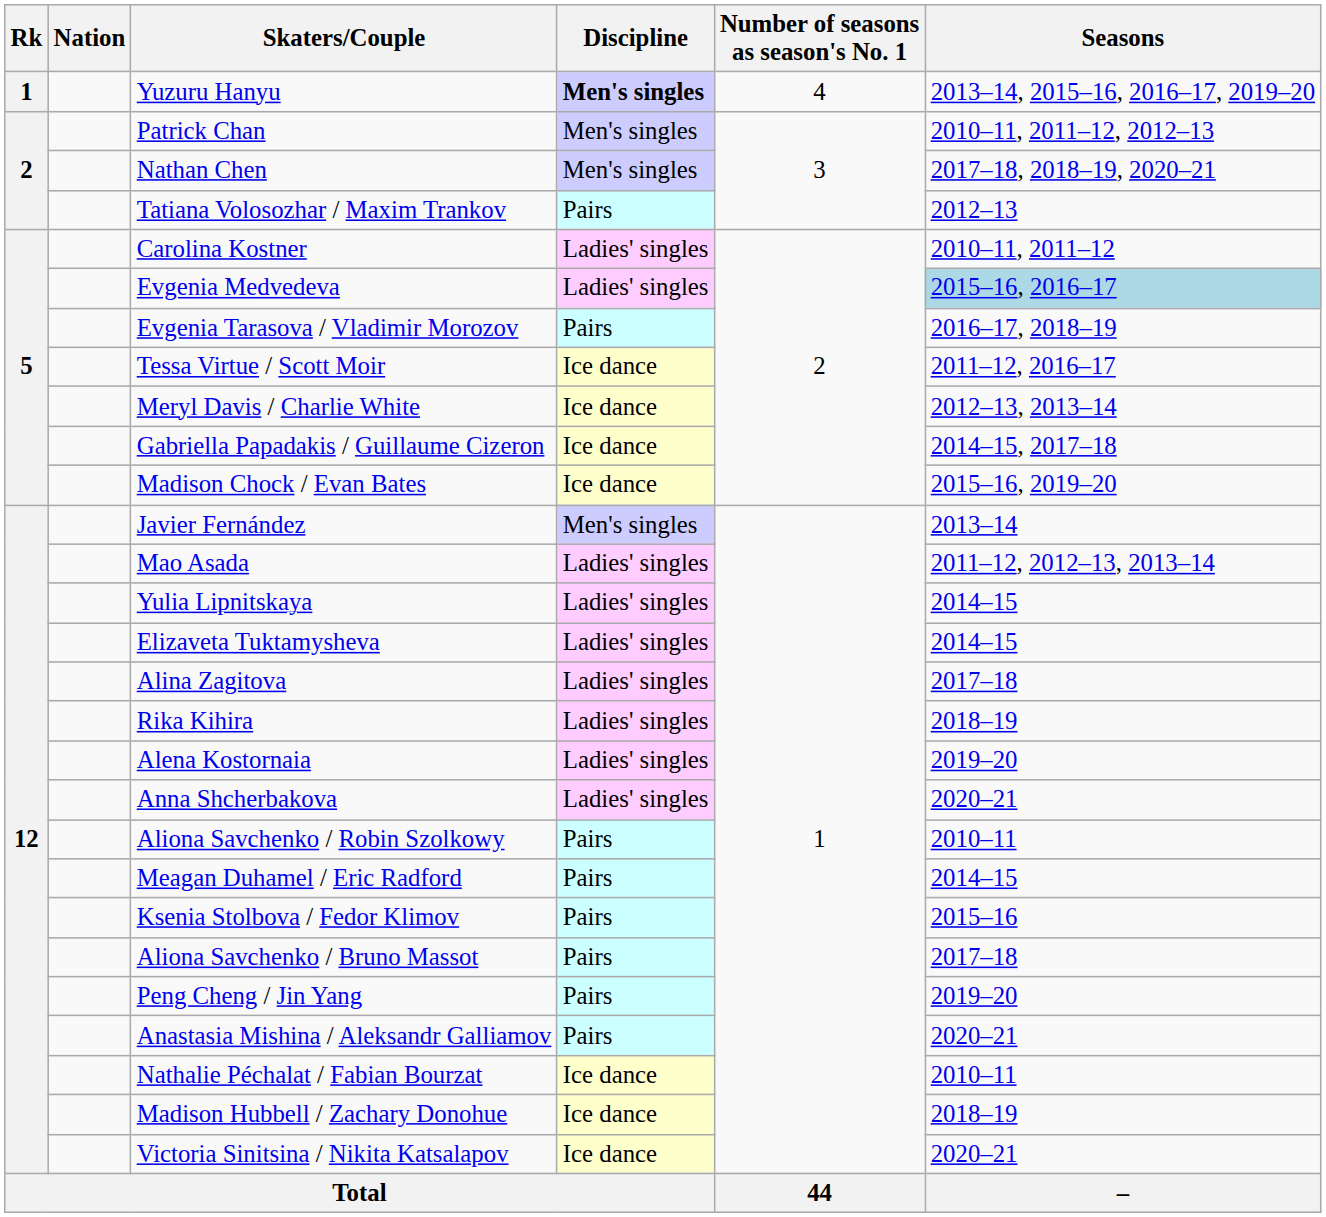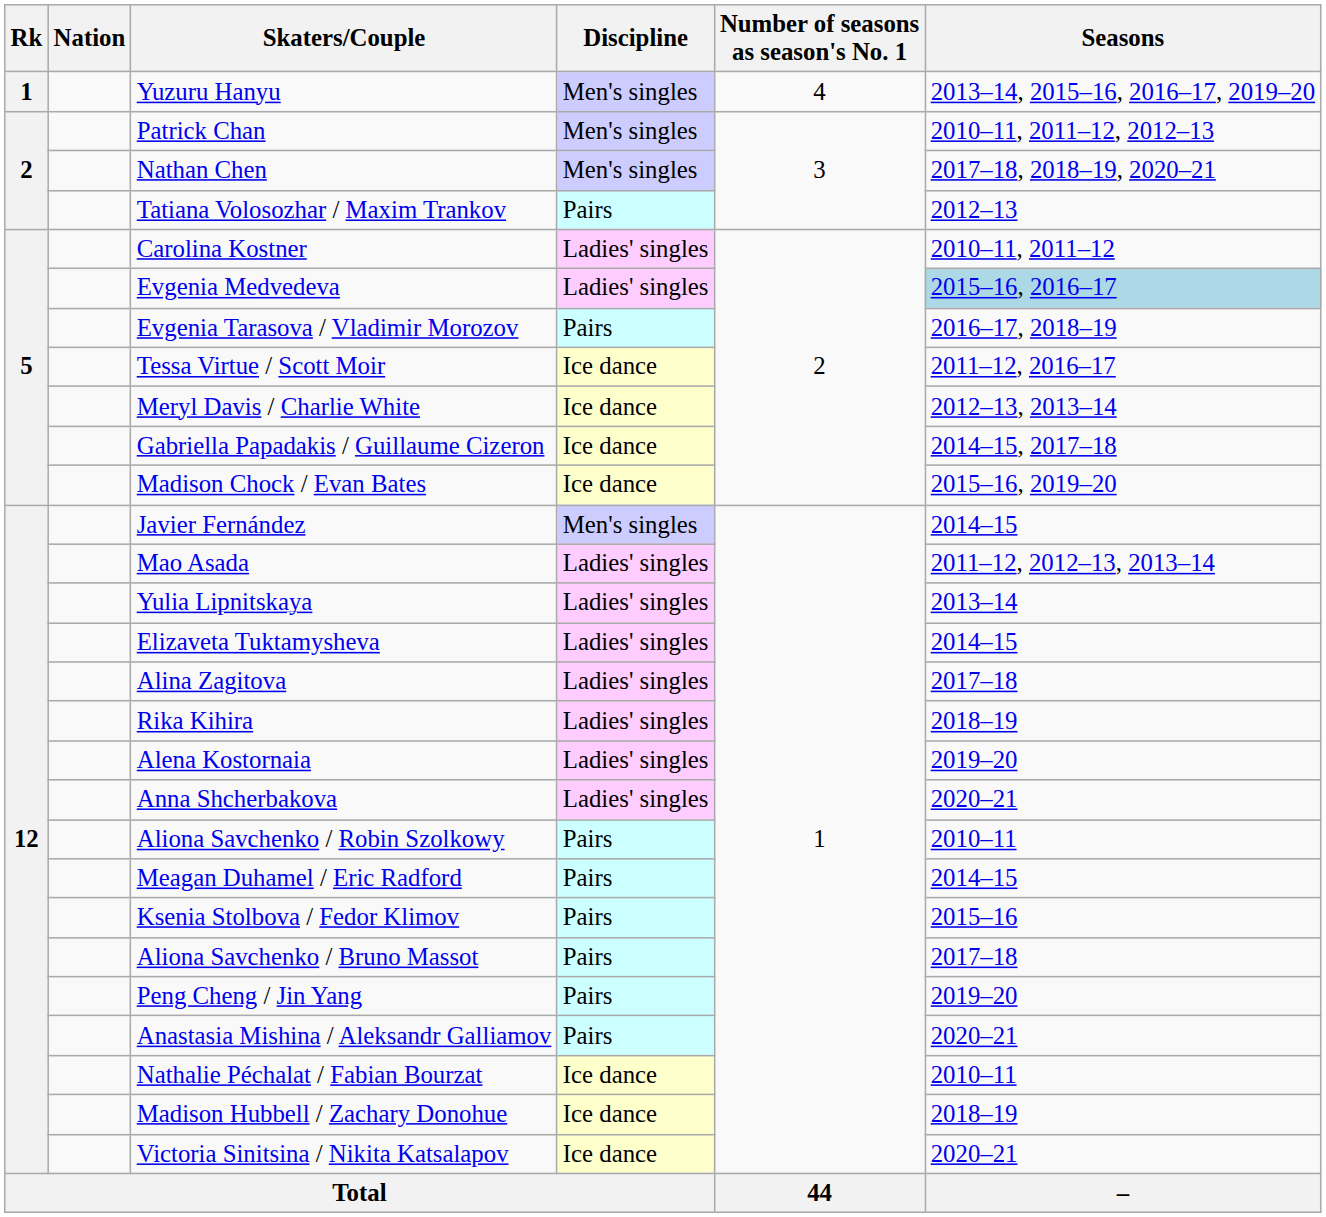Yuzuru Hanyu | Discipline: bold -> normal
Javier Fernández | Seasons: 2013–14 -> 2014–15
Yulia Lipnitskaya | Seasons: 2014–15 -> 2013–14
